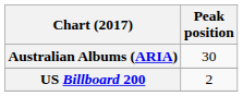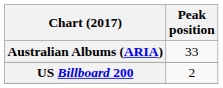Australian Albums (ARIA) | Peak position: 30 -> 33
